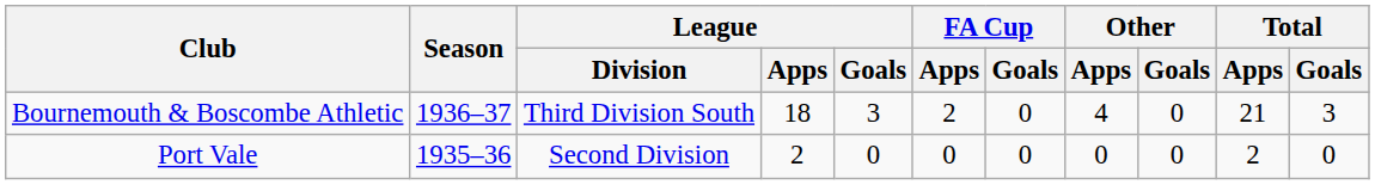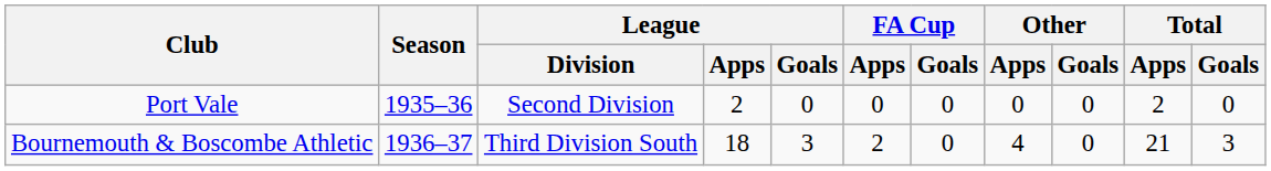rows swapped: Port Vale <-> Bournemouth & Boscombe Athletic
